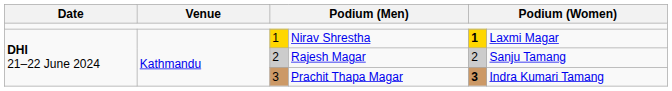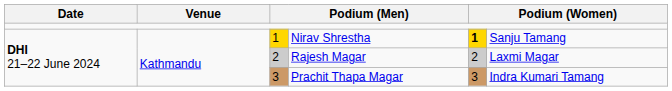Nirav Shrestha | column 6: Laxmi Magar -> Sanju Tamang
Rajesh Magar | column 6: Sanju Tamang -> Laxmi Magar
Prachit Thapa Magar | column 5: bold -> normal
